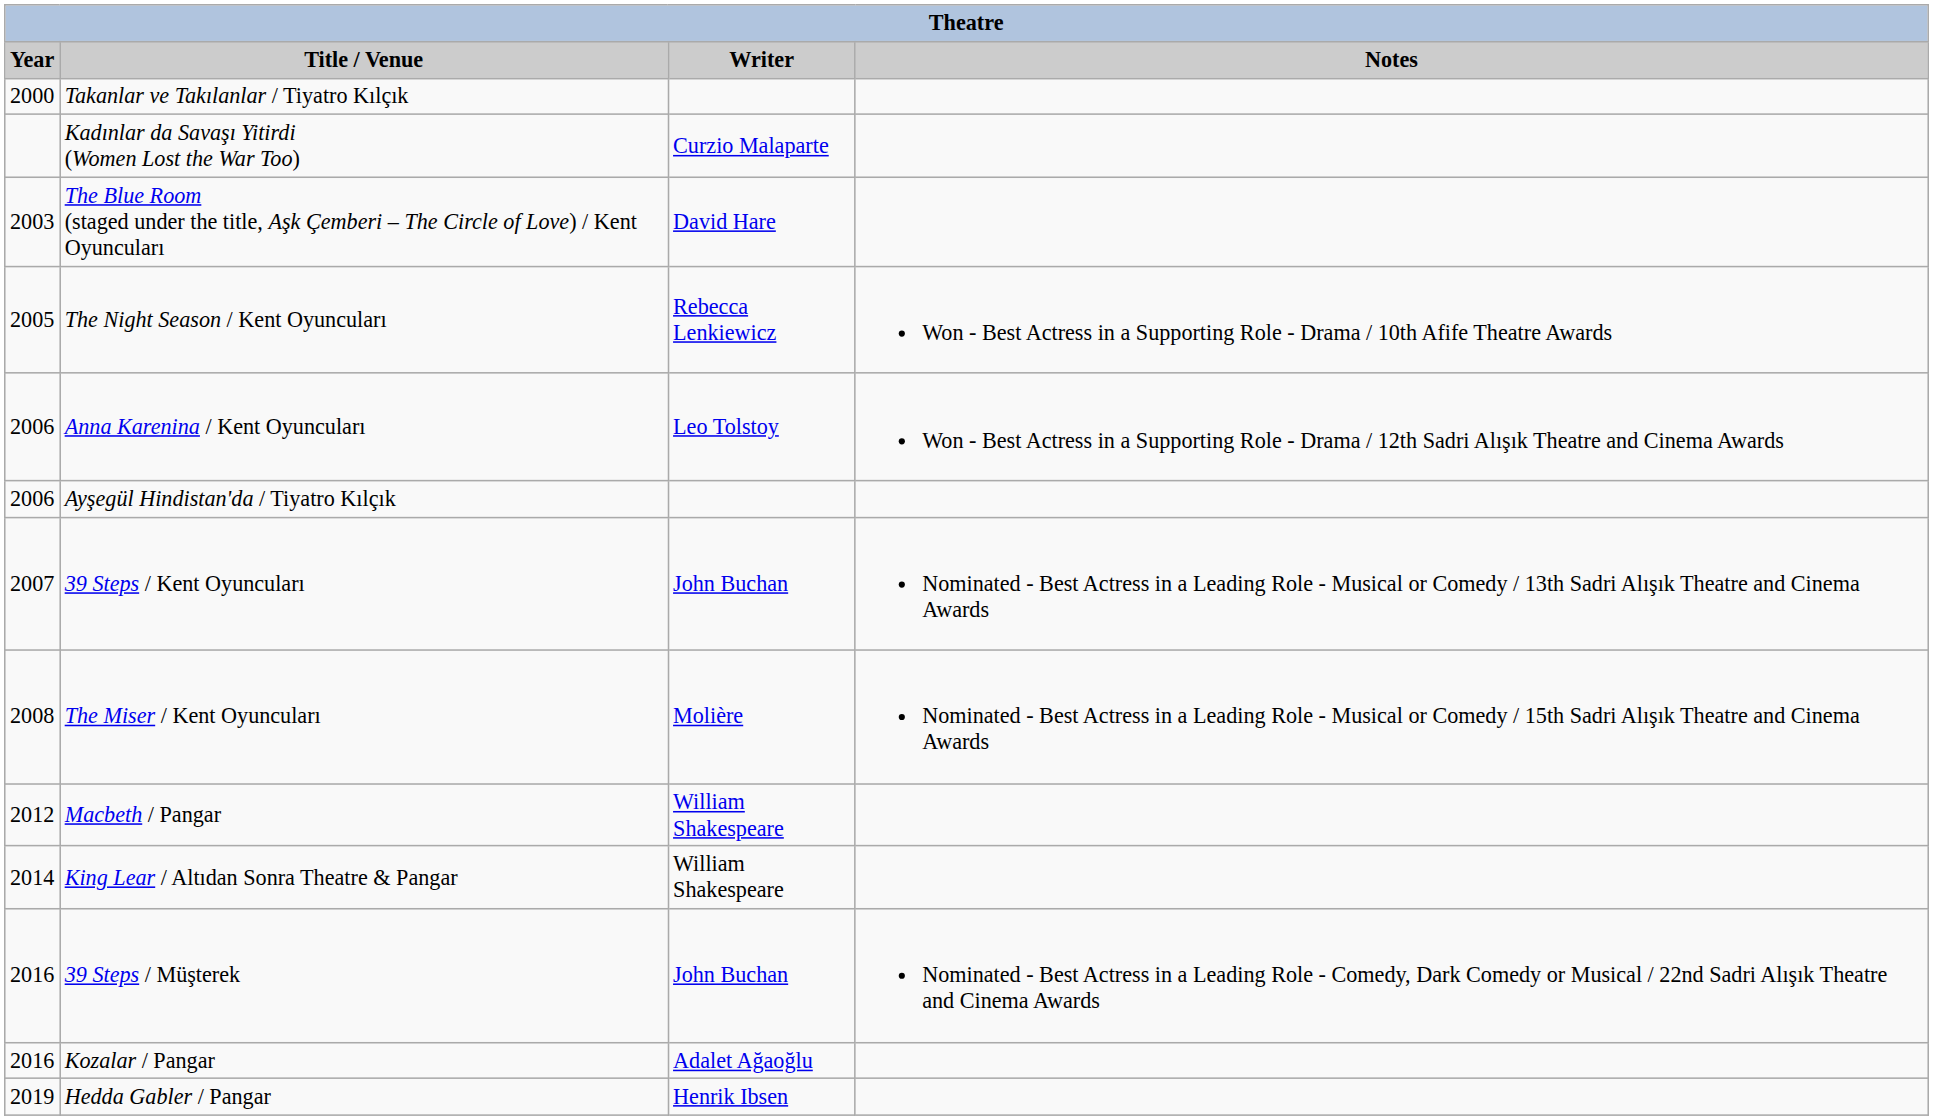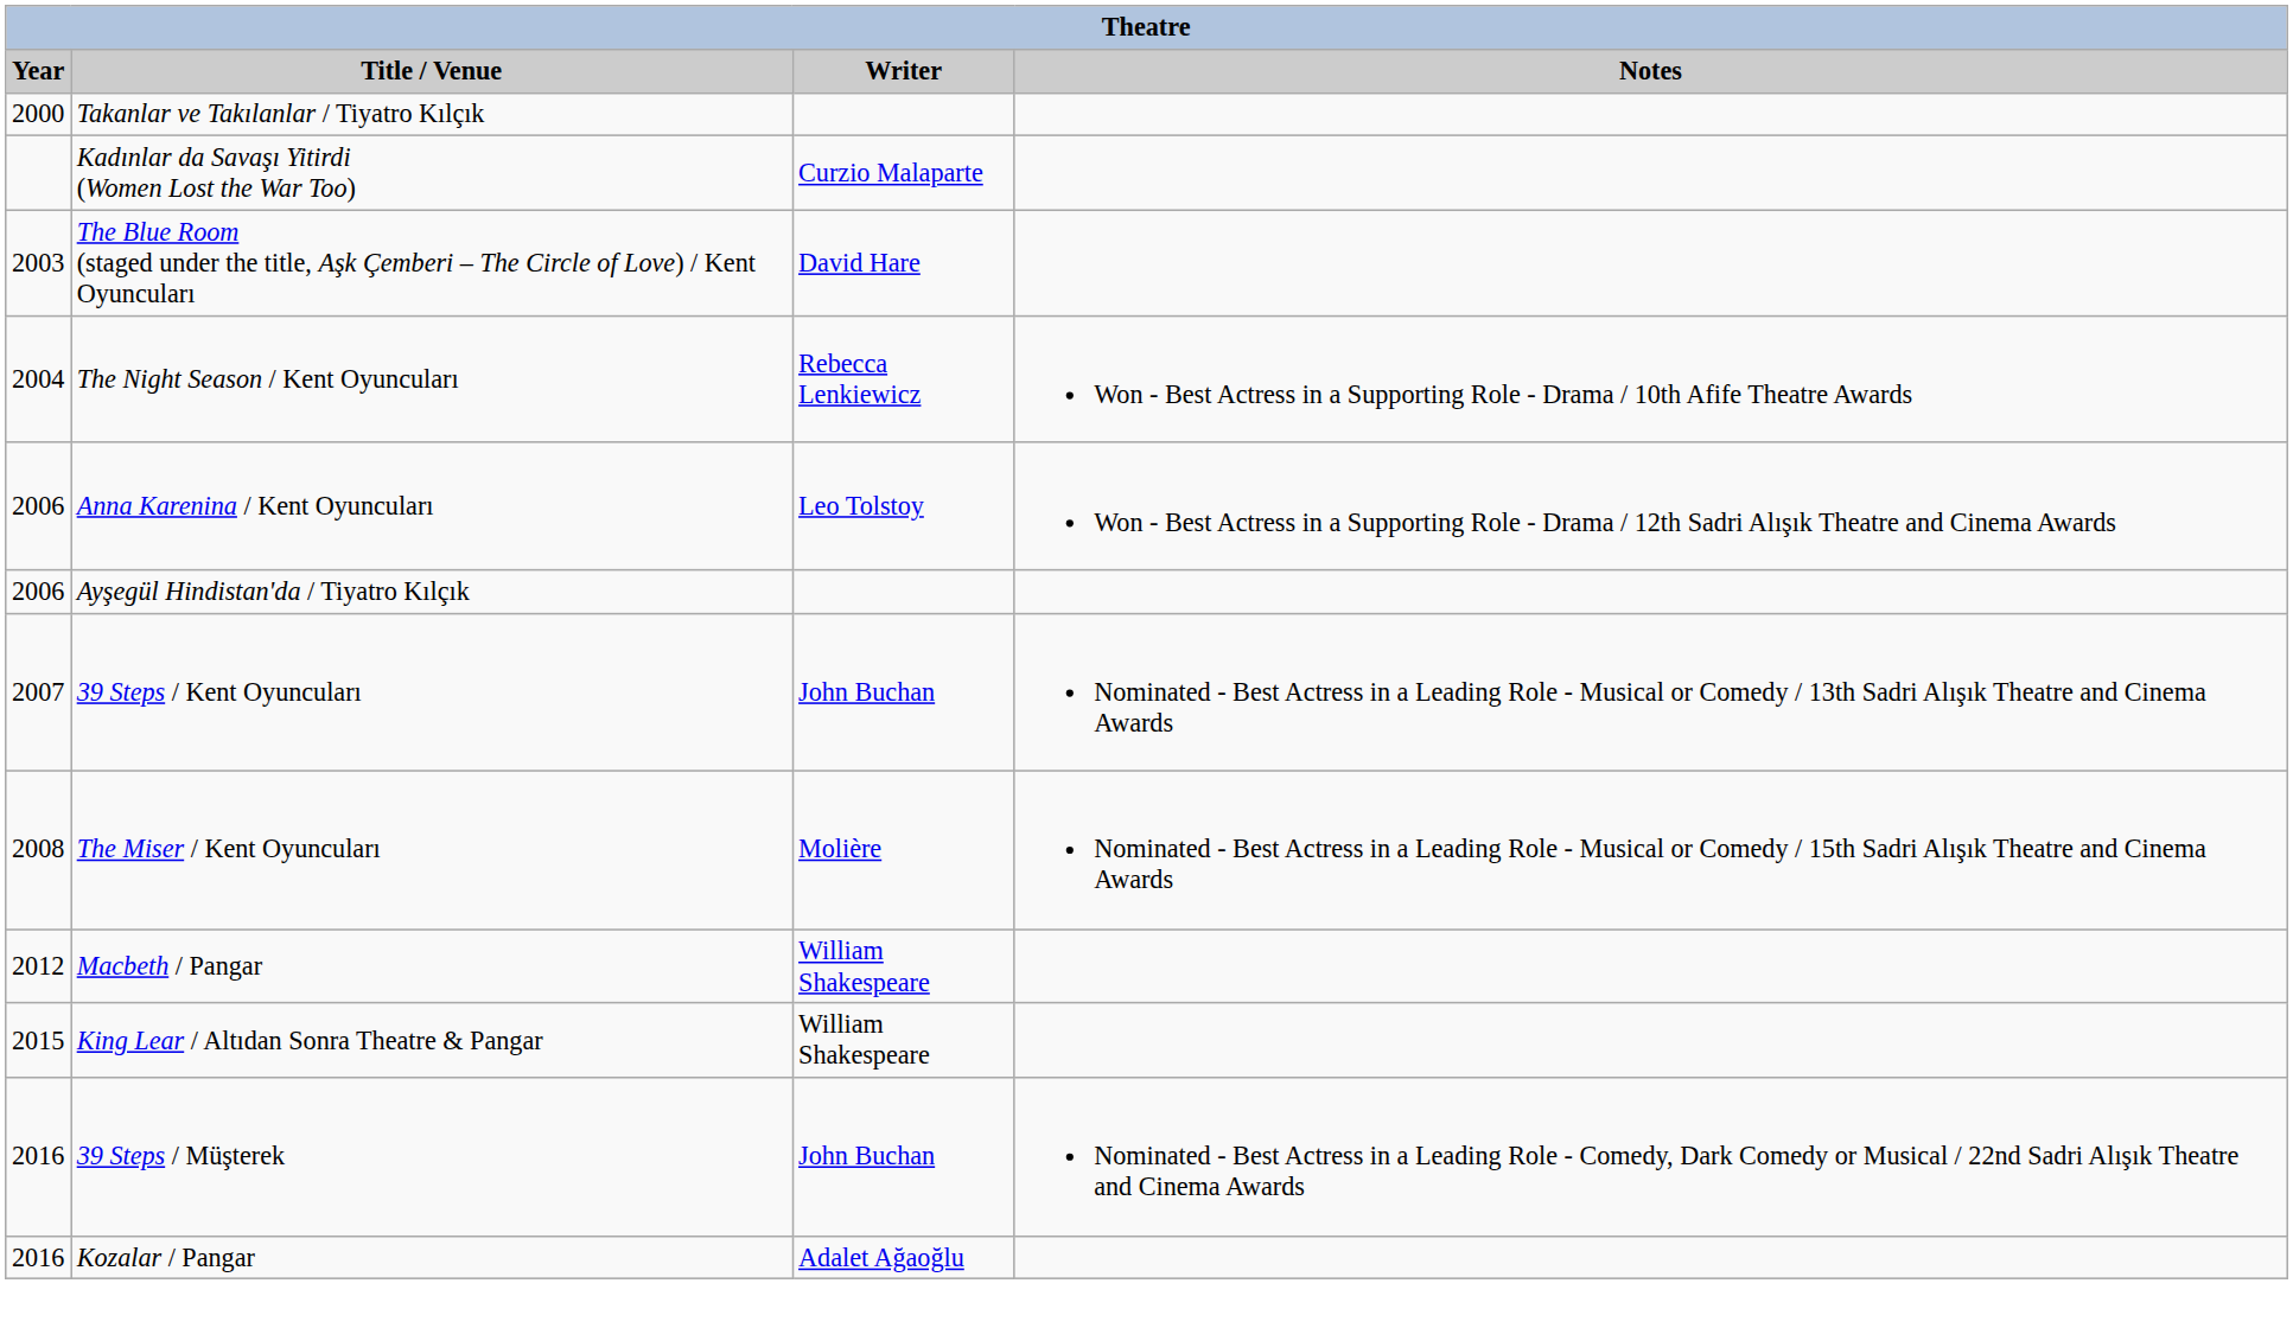The Night Season / Kent Oyuncuları | Year: 2005 -> 2004
King Lear / Altıdan Sonra Theatre & Pangar | Year: 2014 -> 2015
- row: 2019 | Hedda Gabler / Pangar | Henrik Ibsen
